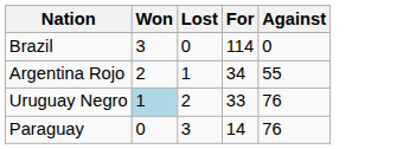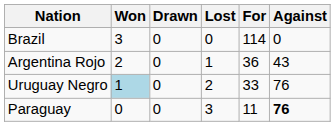+ column: Drawn | 0 | 0 | 0 | 0
Argentina Rojo | For: 34 -> 36
Argentina Rojo | Against: 55 -> 43
Paraguay | For: 14 -> 11
Paraguay | Against: normal -> bold
